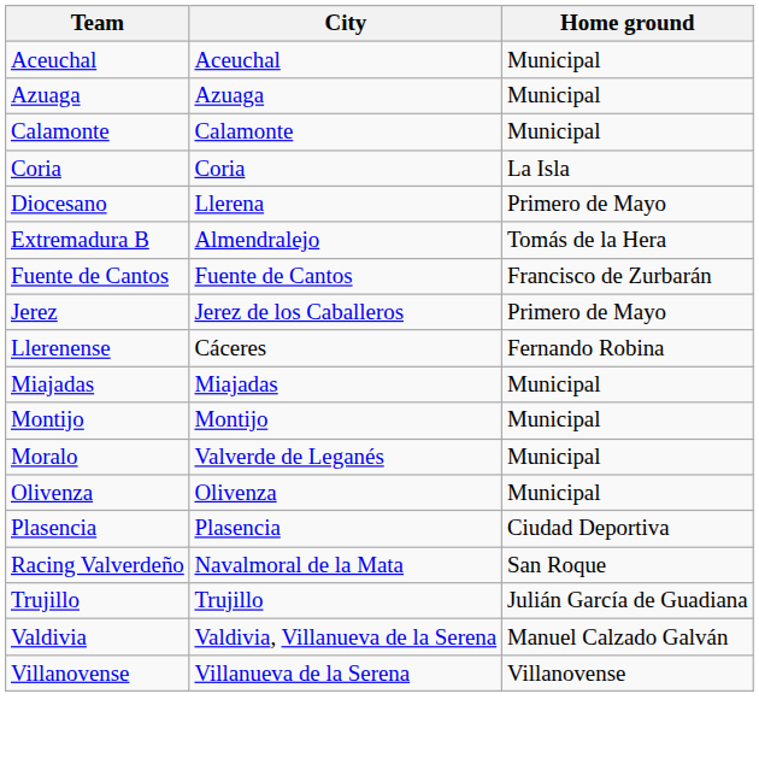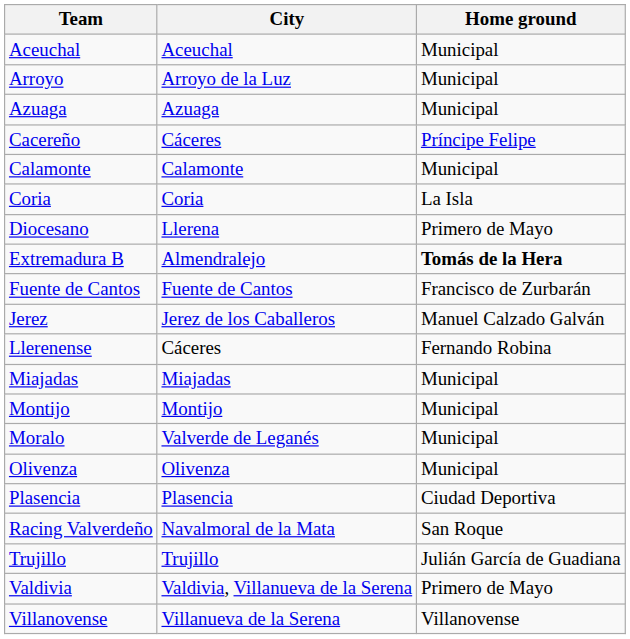+ row: Arroyo | Arroyo de la Luz | Municipal
+ row: Cacereño | Cáceres | Príncipe Felipe
Extremadura B | Home ground: normal -> bold
Jerez | Home ground: Primero de Mayo -> Manuel Calzado Galván
Valdivia | Home ground: Manuel Calzado Galván -> Primero de Mayo
